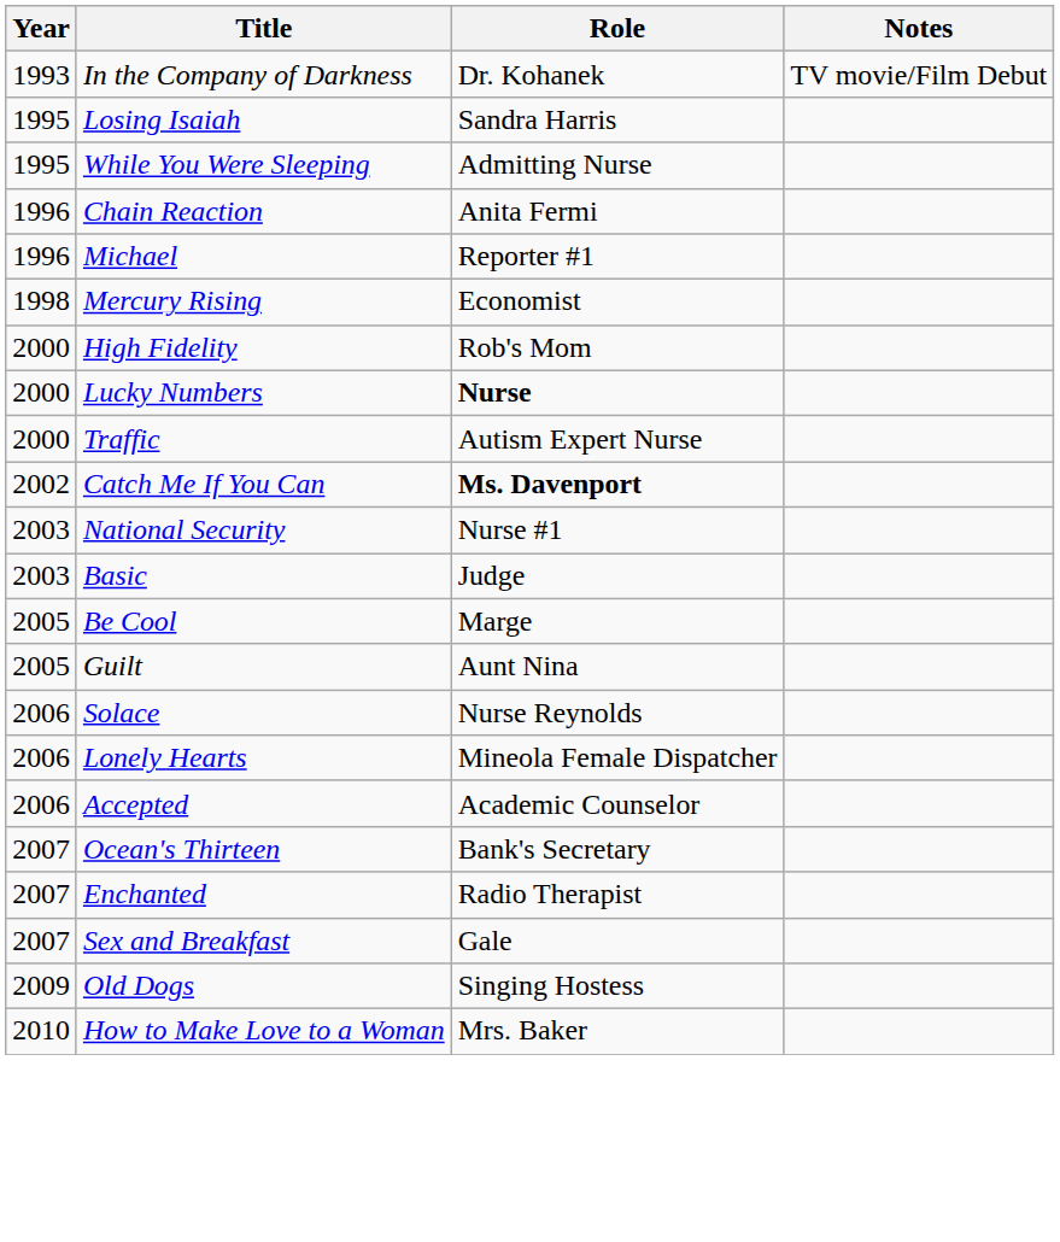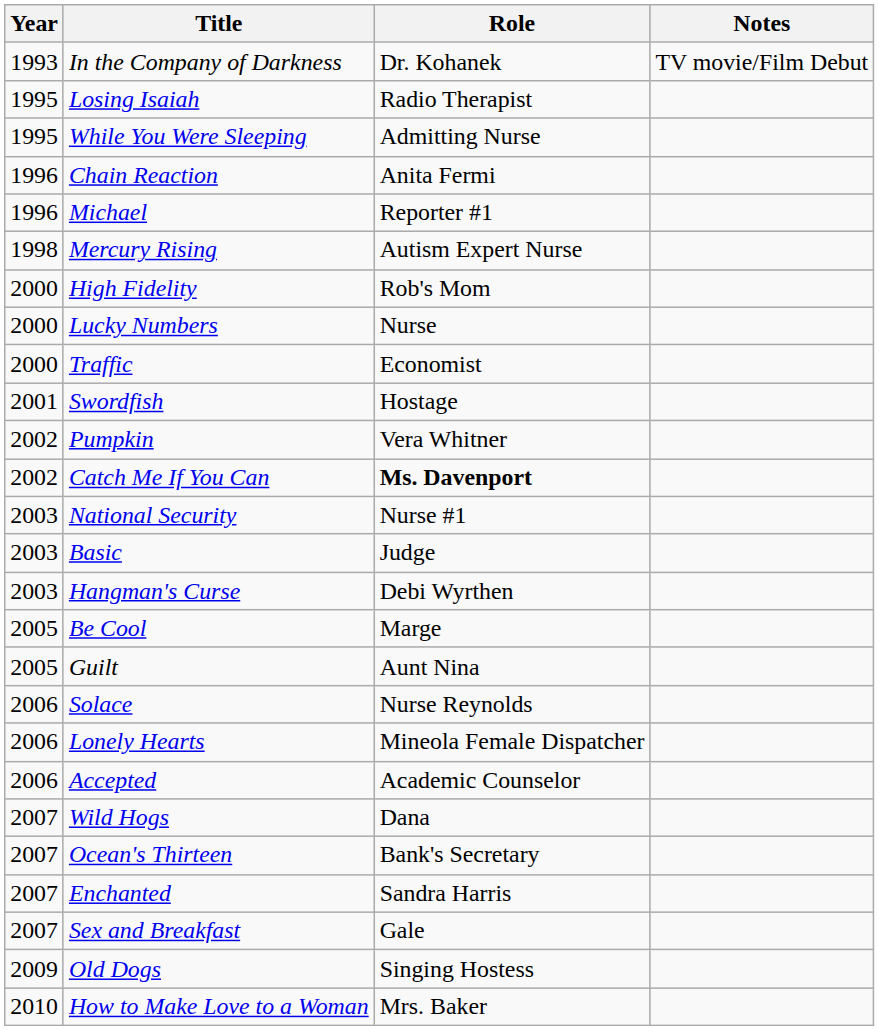Losing Isaiah | Role: Sandra Harris -> Radio Therapist
Mercury Rising | Role: Economist -> Autism Expert Nurse
Lucky Numbers | Role: bold -> normal
Traffic | Role: Autism Expert Nurse -> Economist
+ row: 2001 | Swordfish | Hostage
+ row: 2002 | Pumpkin | Vera Whitner
+ row: 2003 | Hangman's Curse | Debi Wyrthen
+ row: 2007 | Wild Hogs | Dana
Enchanted | Role: Radio Therapist -> Sandra Harris
